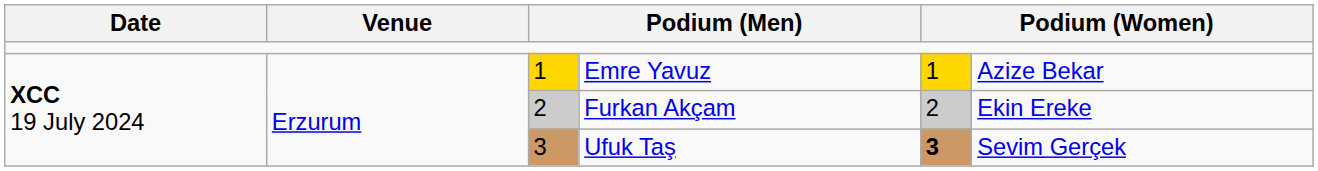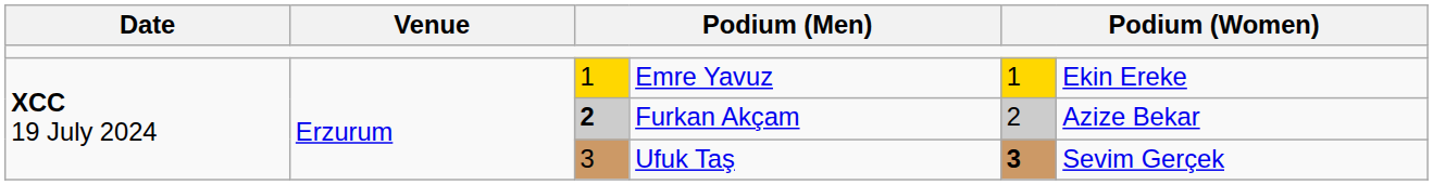Emre Yavuz | column 6: Azize Bekar -> Ekin Ereke
Furkan Akçam | column 3: normal -> bold
Furkan Akçam | column 6: Ekin Ereke -> Azize Bekar
